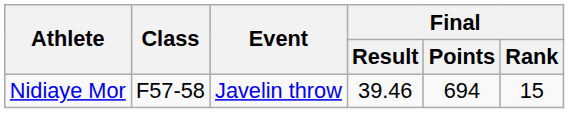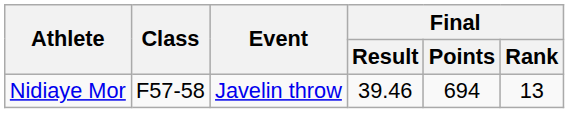Nidiaye Mor | Final / Rank: 15 -> 13
